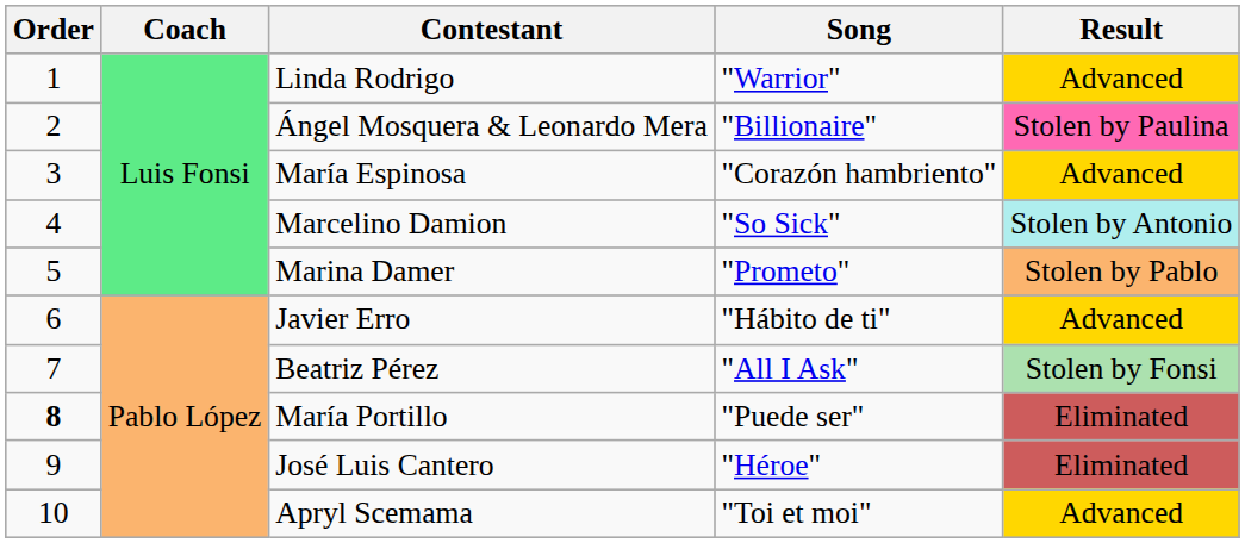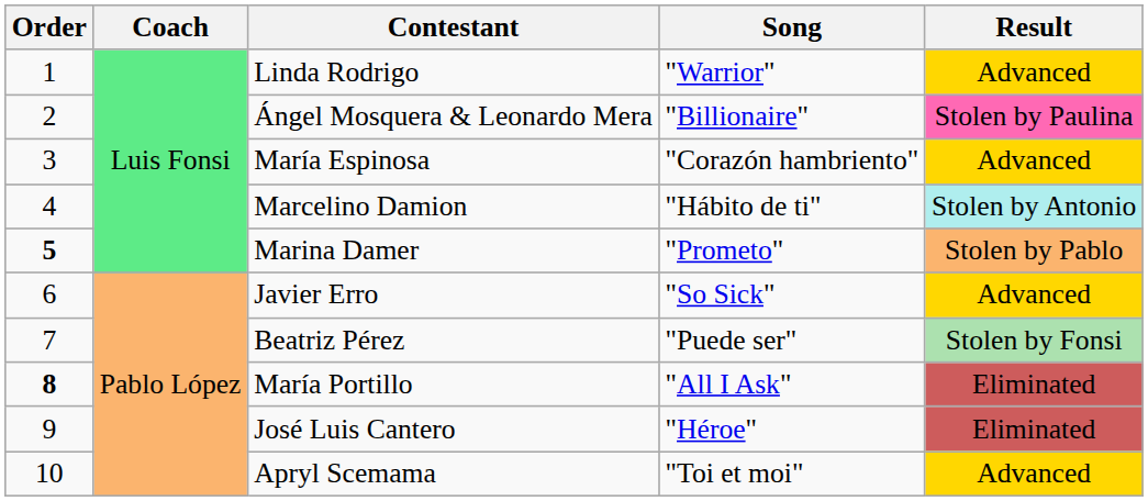Marcelino Damion | Song: "So Sick" -> "Hábito de ti"
Marina Damer | Order: normal -> bold
Javier Erro | Song: "Hábito de ti" -> "So Sick"
Beatriz Pérez | Song: "All I Ask" -> "Puede ser"
María Portillo | Song: "Puede ser" -> "All I Ask"
